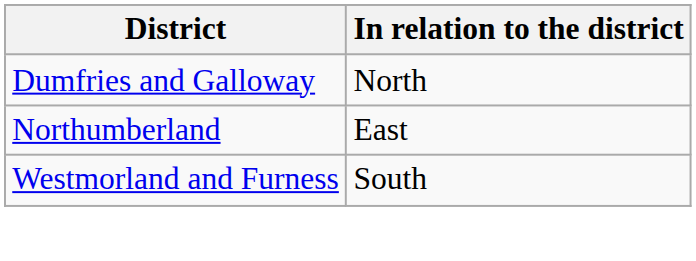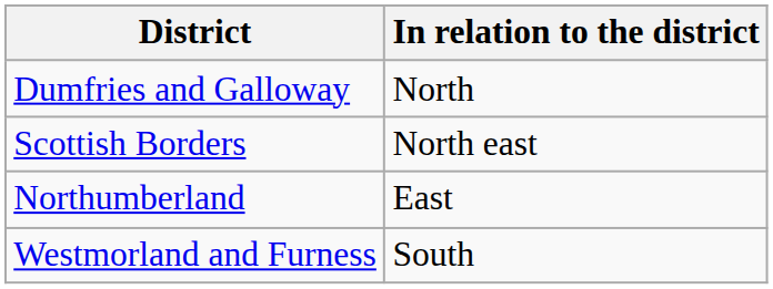+ row: Scottish Borders | North east
